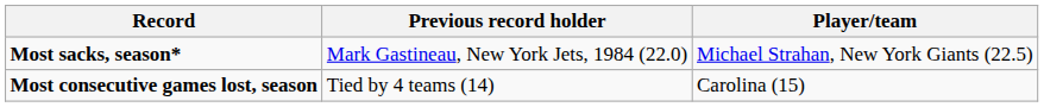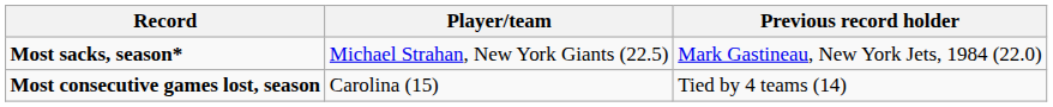columns swapped: Player/team <-> Previous record holder
